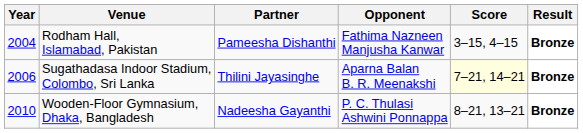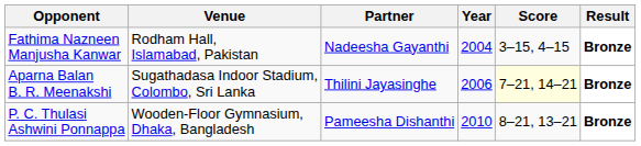columns swapped: Year <-> Opponent
Rodham Hall, Islamabad, Pakistan | Partner: Pameesha Dishanthi -> Nadeesha Gayanthi
Wooden-Floor Gymnasium, Dhaka, Bangladesh | Partner: Nadeesha Gayanthi -> Pameesha Dishanthi
